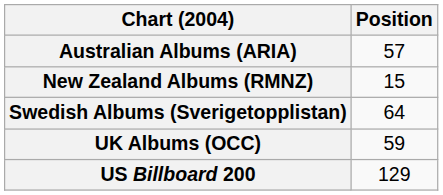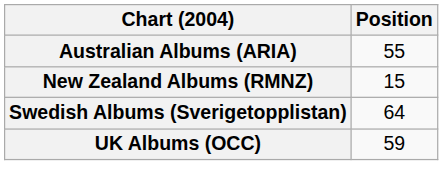Australian Albums (ARIA) | Position: 57 -> 55
- row: US Billboard 200 | 129
